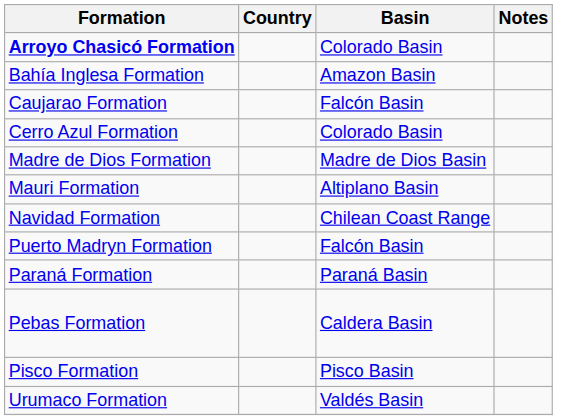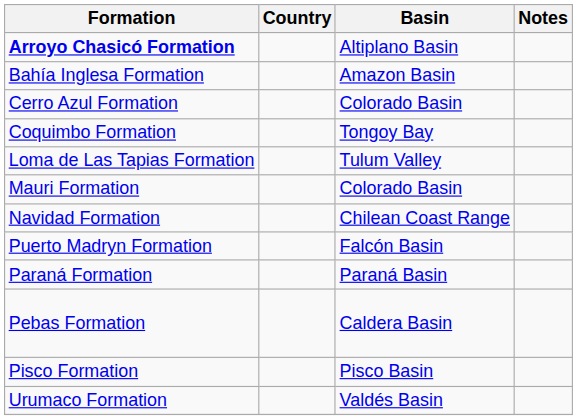Arroyo Chasicó Formation | Basin: Colorado Basin -> Altiplano Basin
- row: Caujarao Formation | Falcón Basin
+ row: Coquimbo Formation | Tongoy Bay
+ row: Loma de Las Tapias Formation | Tulum Valley
- row: Madre de Dios Formation | Madre de Dios Basin
Mauri Formation | Basin: Altiplano Basin -> Colorado Basin
